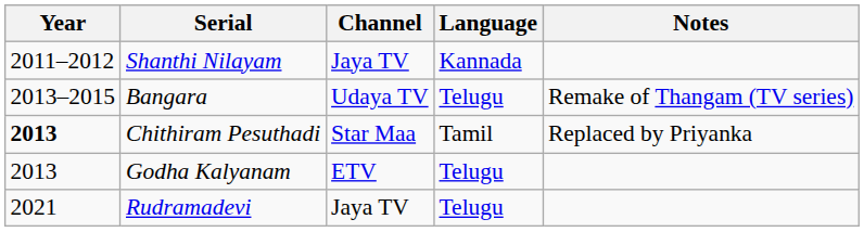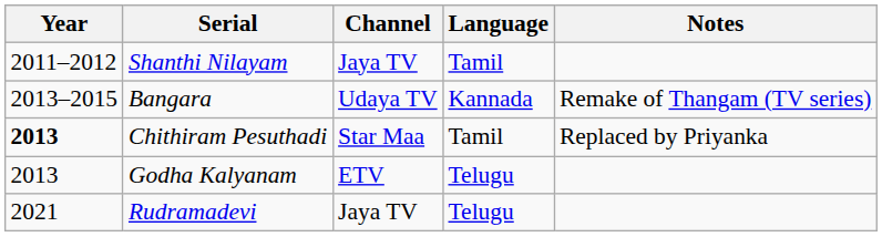Shanthi Nilayam | Language: Kannada -> Tamil
Bangara | Language: Telugu -> Kannada
